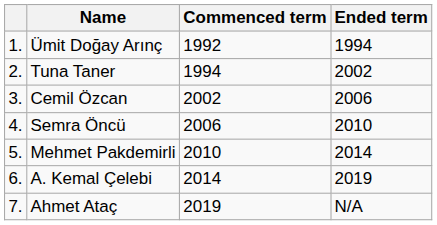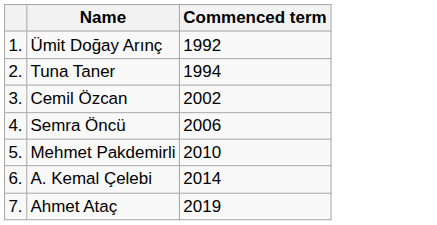- column: Ended term | 1994 | 2002 | 2006 | 2010 | 2014 | 2019 | N/A
